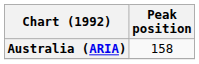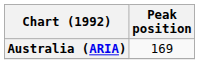Australia (ARIA) | Peak position: 158 -> 169
